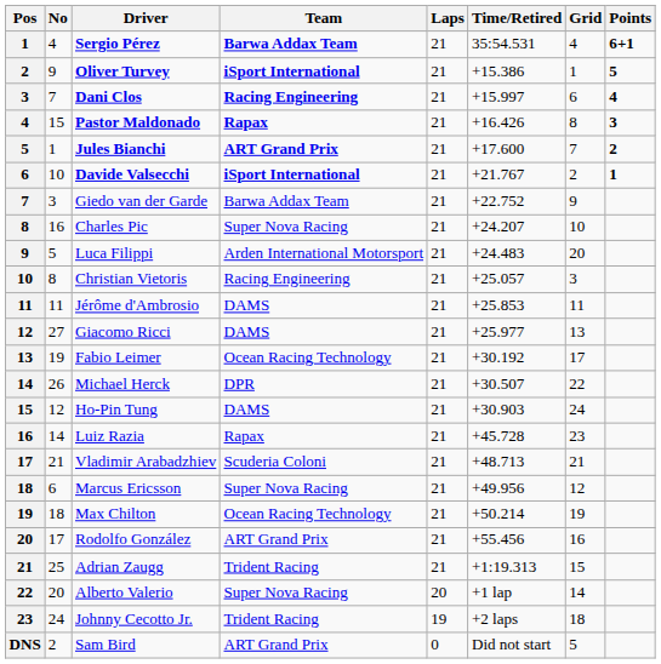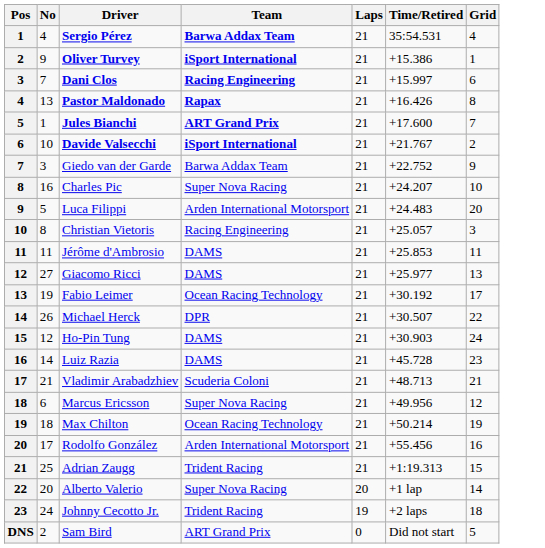- column: Points | 6+1 | 5 | 4 | 3 | 2 | 1
Pastor Maldonado | No: 15 -> 13
Luiz Razia | Team: Rapax -> DAMS
Rodolfo González | Team: ART Grand Prix -> Arden International Motorsport
